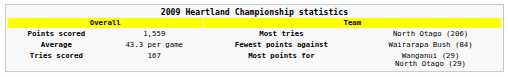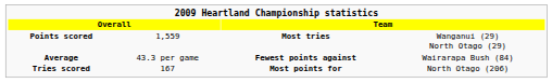Points scored | column 4: North Otago (206) -> Wanganui (29) North Otago (29)
Tries scored | column 4: Wanganui (29) North Otago (29) -> North Otago (206)
